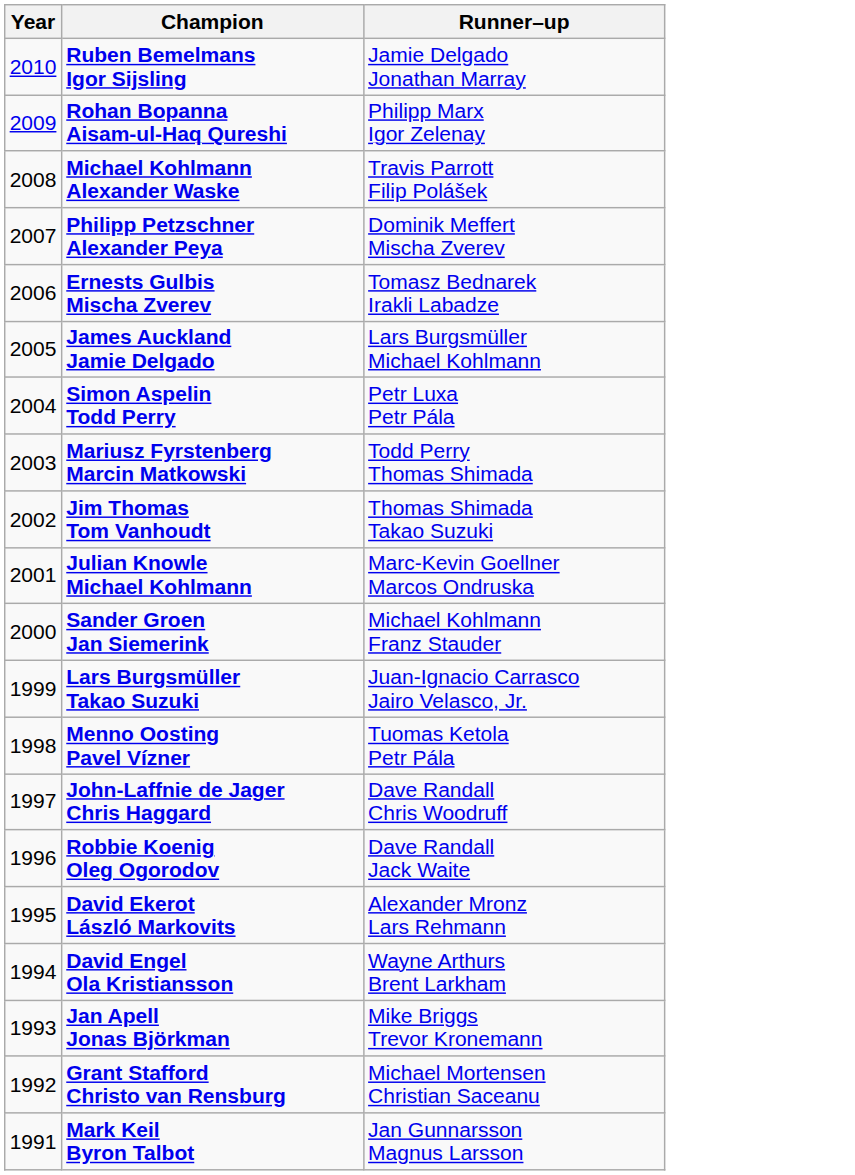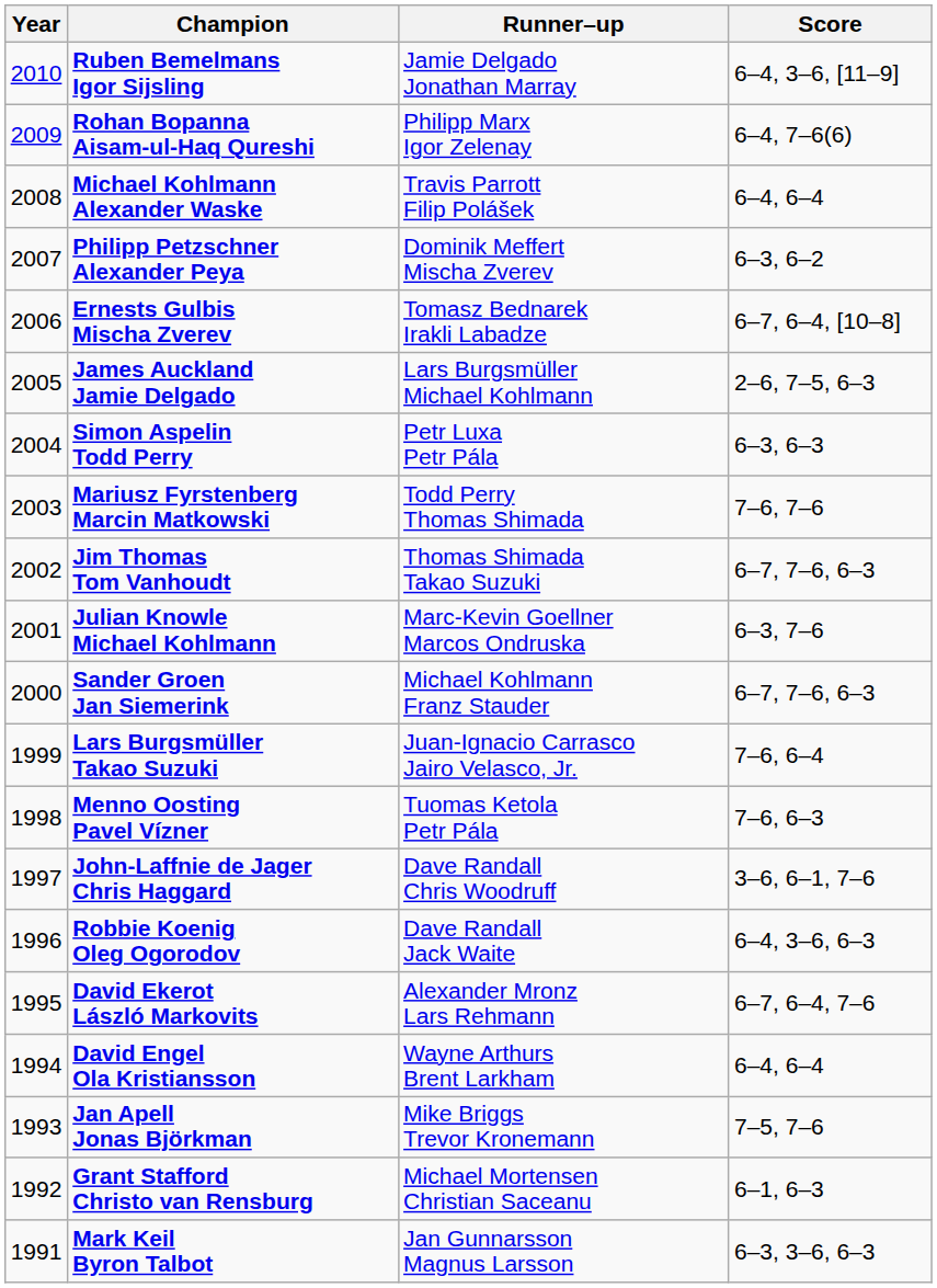+ column: Score | 6–4, 3–6, [11–9] | 6–4, 7–6(6) | 6–4, 6–4 | 6–3, 6–2 | 6–7, 6–4, [10–8] | 2–6, 7–5, 6–3 | 6–3, 6–3 | 7–6, 7–6 | 6–7, 7–6, 6–3 | 6–3, 7–6 | 6–7, 7–6, 6–3 | 7–6, 6–4 | 7–6, 6–3 | 3–6, 6–1, 7–6 | 6–4, 3–6, 6–3 | 6–7, 6–4, 7–6 | 6–4, 6–4 | 7–5, 7–6 | 6–1, 6–3 | 6–3, 3–6, 6–3
